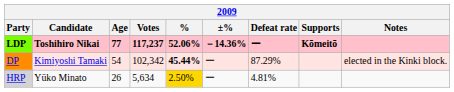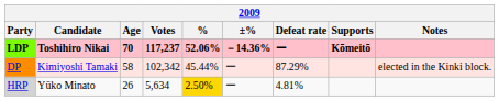LDP | Age: 77 -> 70
DP | Age: 54 -> 58
DP | %: bold -> normal
